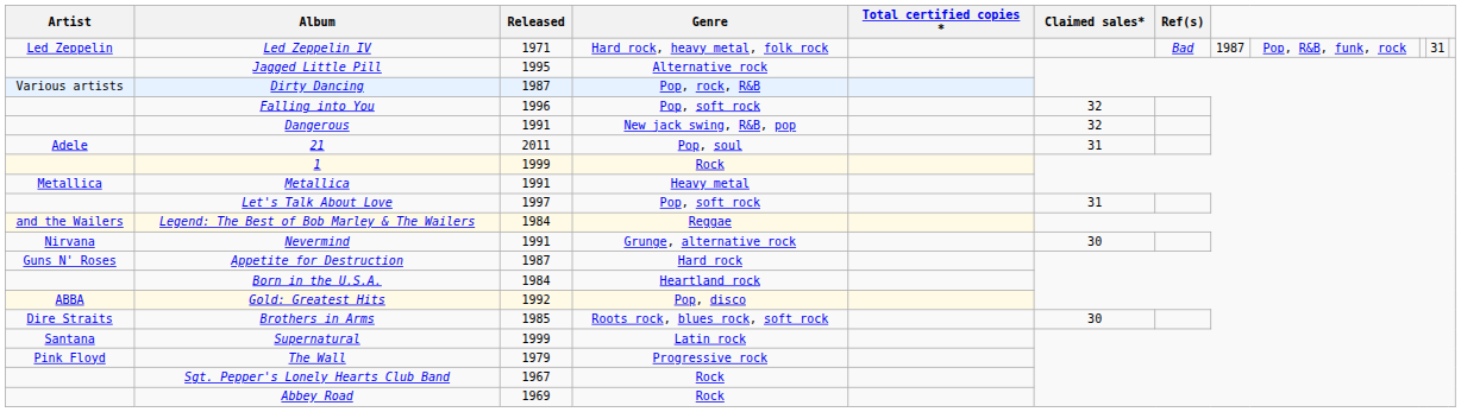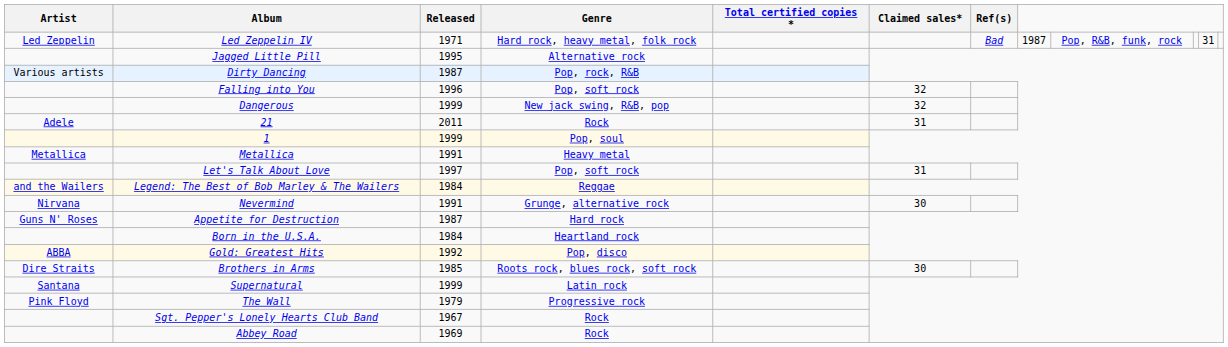Dangerous | Released: 1991 -> 1999
21 | Genre: Pop, soul -> Rock
1 | Genre: Rock -> Pop, soul
